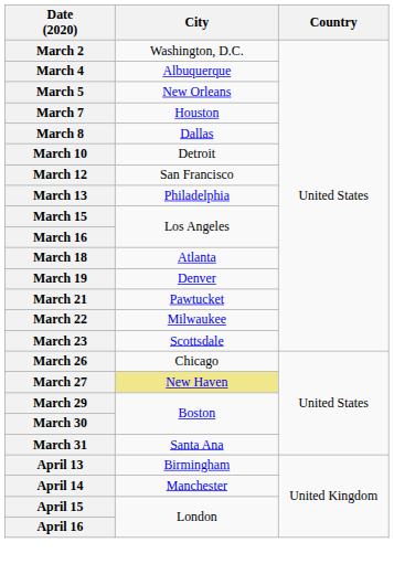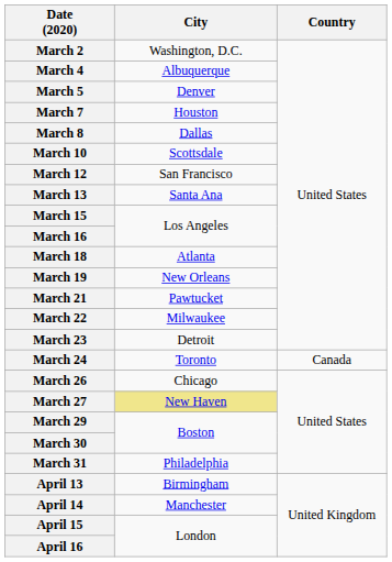March 5 | City: New Orleans -> Denver
March 10 | City: Detroit -> Scottsdale
March 13 | City: Philadelphia -> Santa Ana
March 19 | City: Denver -> New Orleans
March 23 | City: Scottsdale -> Detroit
+ row: March 24 | Toronto | Canada
March 31 | City: Santa Ana -> Philadelphia
